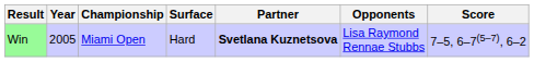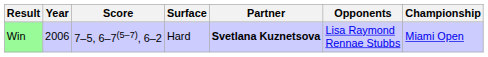columns swapped: Championship <-> Score
Win | Year: 2005 -> 2006
